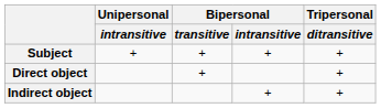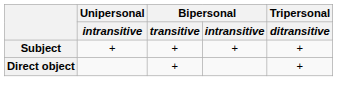- row: Indirect object | + | +
